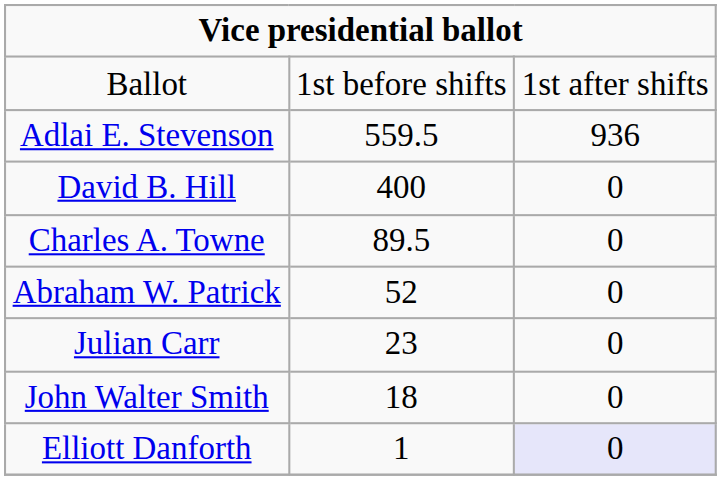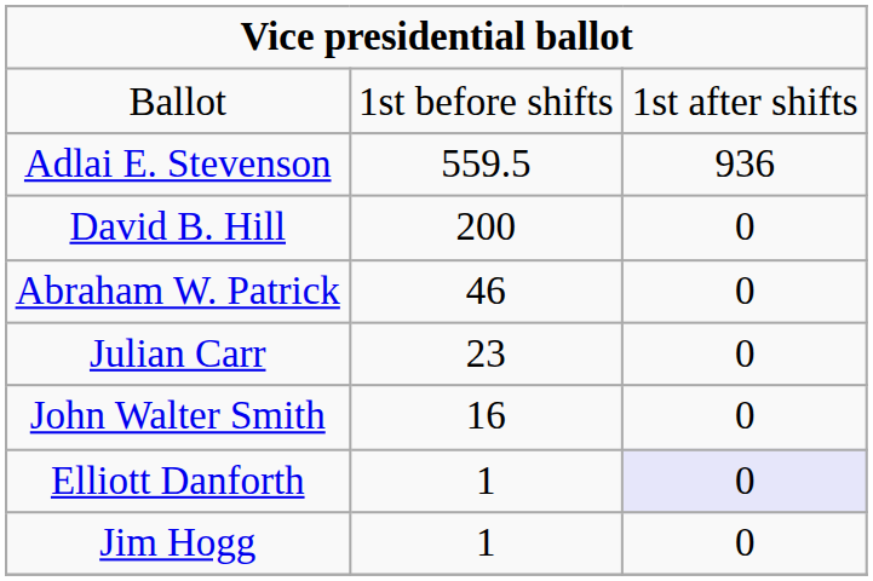David B. Hill | column 2: 400 -> 200
- row: Charles A. Towne | 89.5 | 0
Abraham W. Patrick | column 2: 52 -> 46
John Walter Smith | column 2: 18 -> 16
+ row: Jim Hogg | 1 | 0
